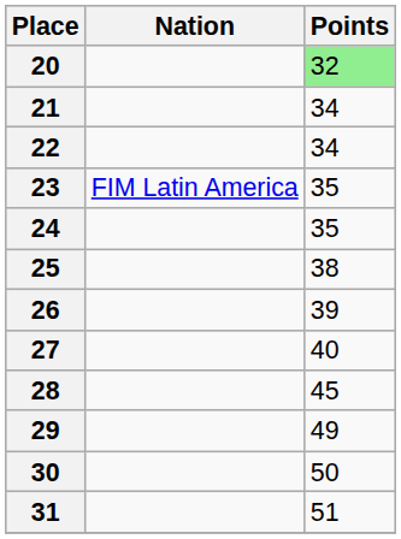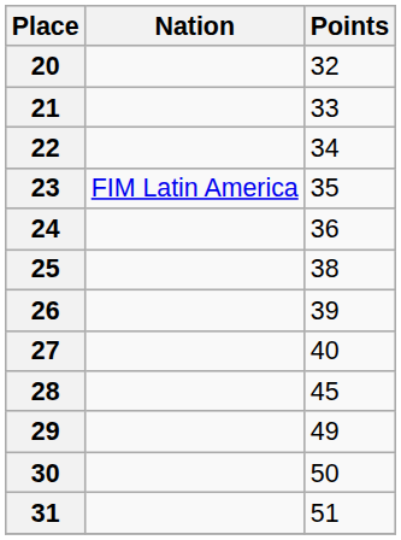20 | Points: lightgreen background -> no background
21 | Points: 34 -> 33
24 | Points: 35 -> 36
